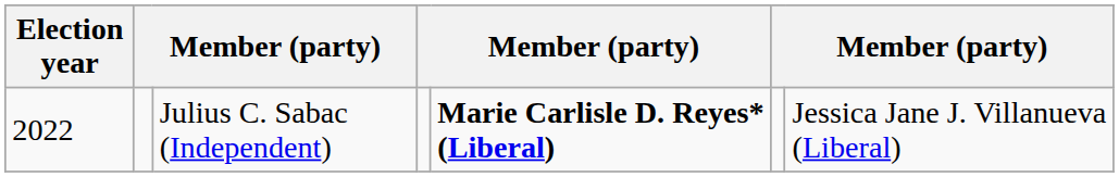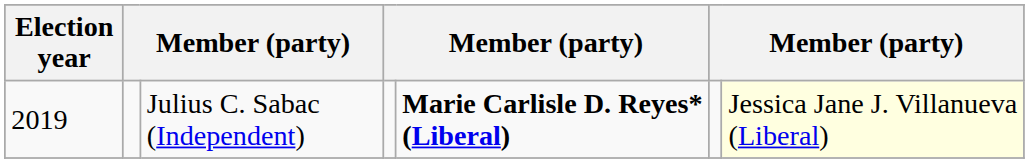Julius C. Sabac (Independent) | Election year: 2022 -> 2019
Julius C. Sabac (Independent) | column 7: no background -> lightyellow background
